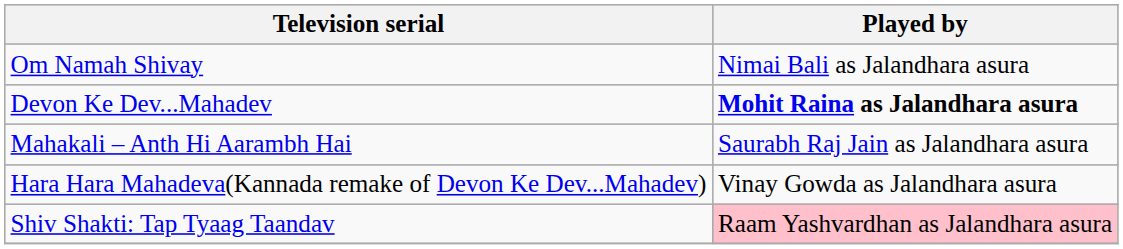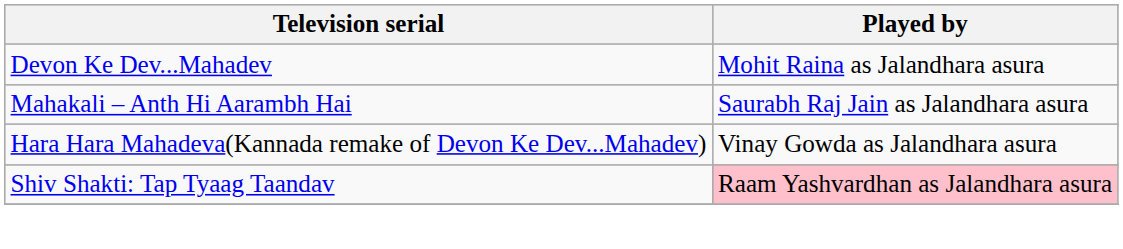- row: Om Namah Shivay | Nimai Bali as Jalandhara asura
Devon Ke Dev...Mahadev | Played by: bold -> normal
